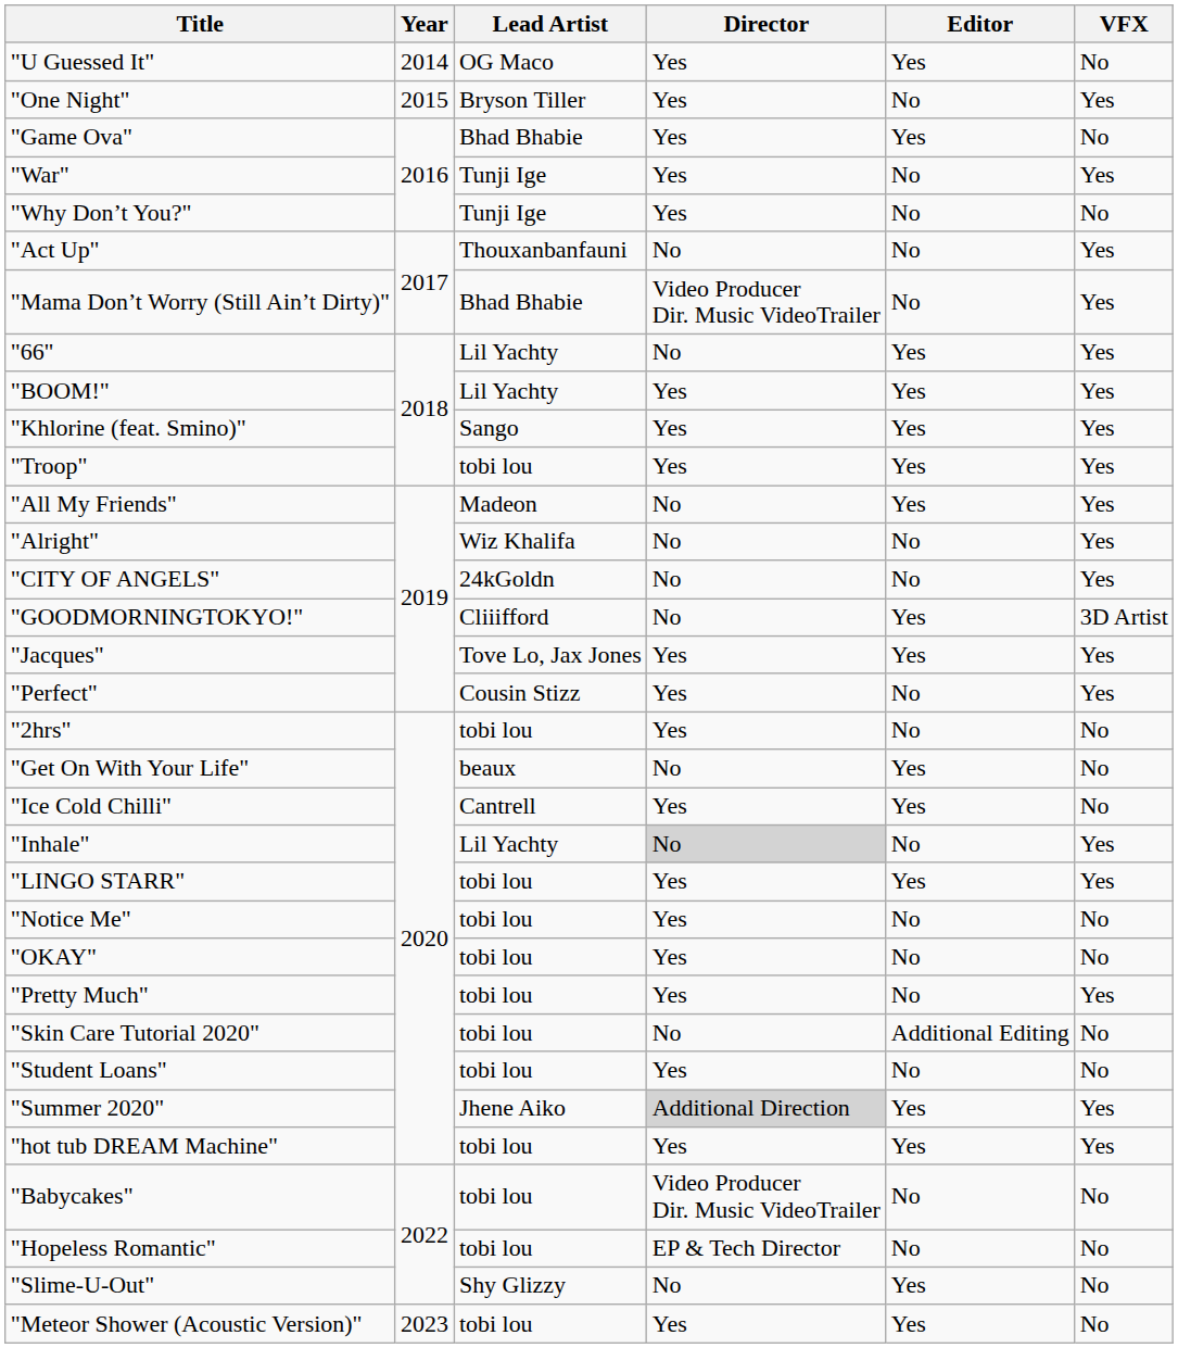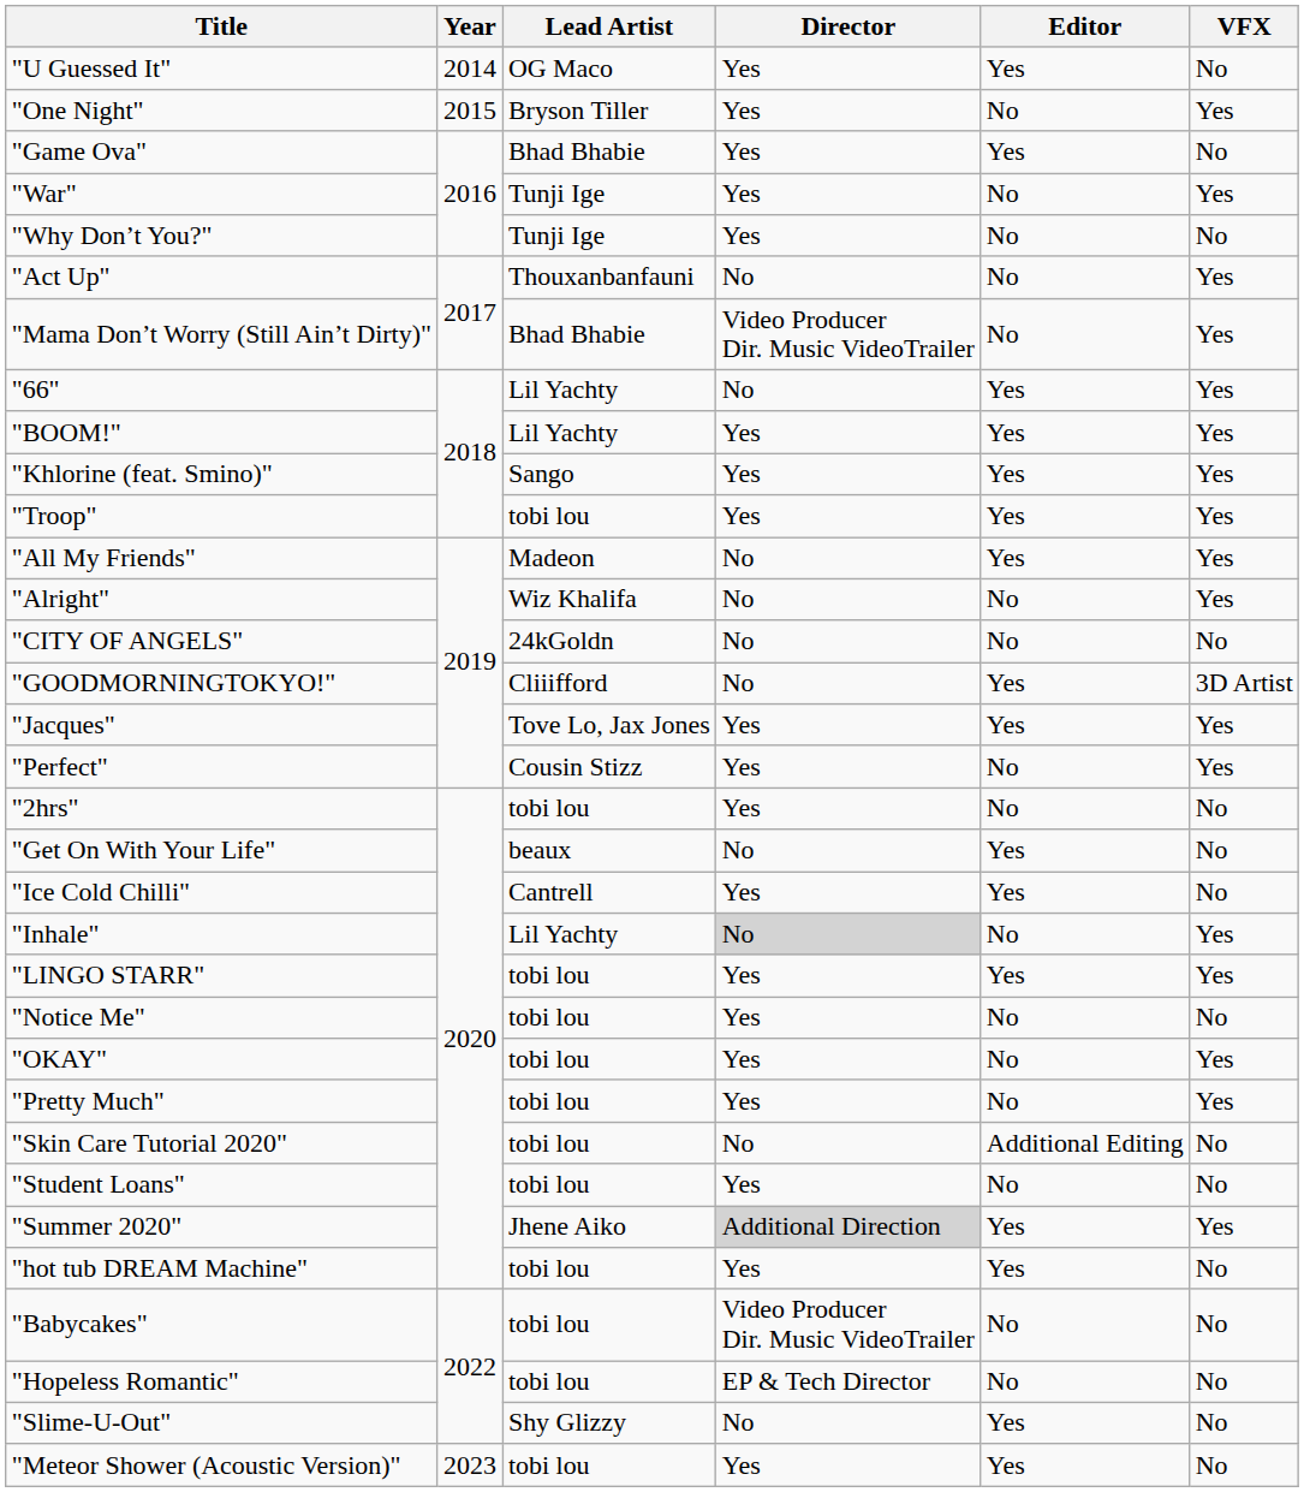"CITY OF ANGELS" | VFX: Yes -> No
"OKAY" | VFX: No -> Yes
"hot tub DREAM Machine" | VFX: Yes -> No
